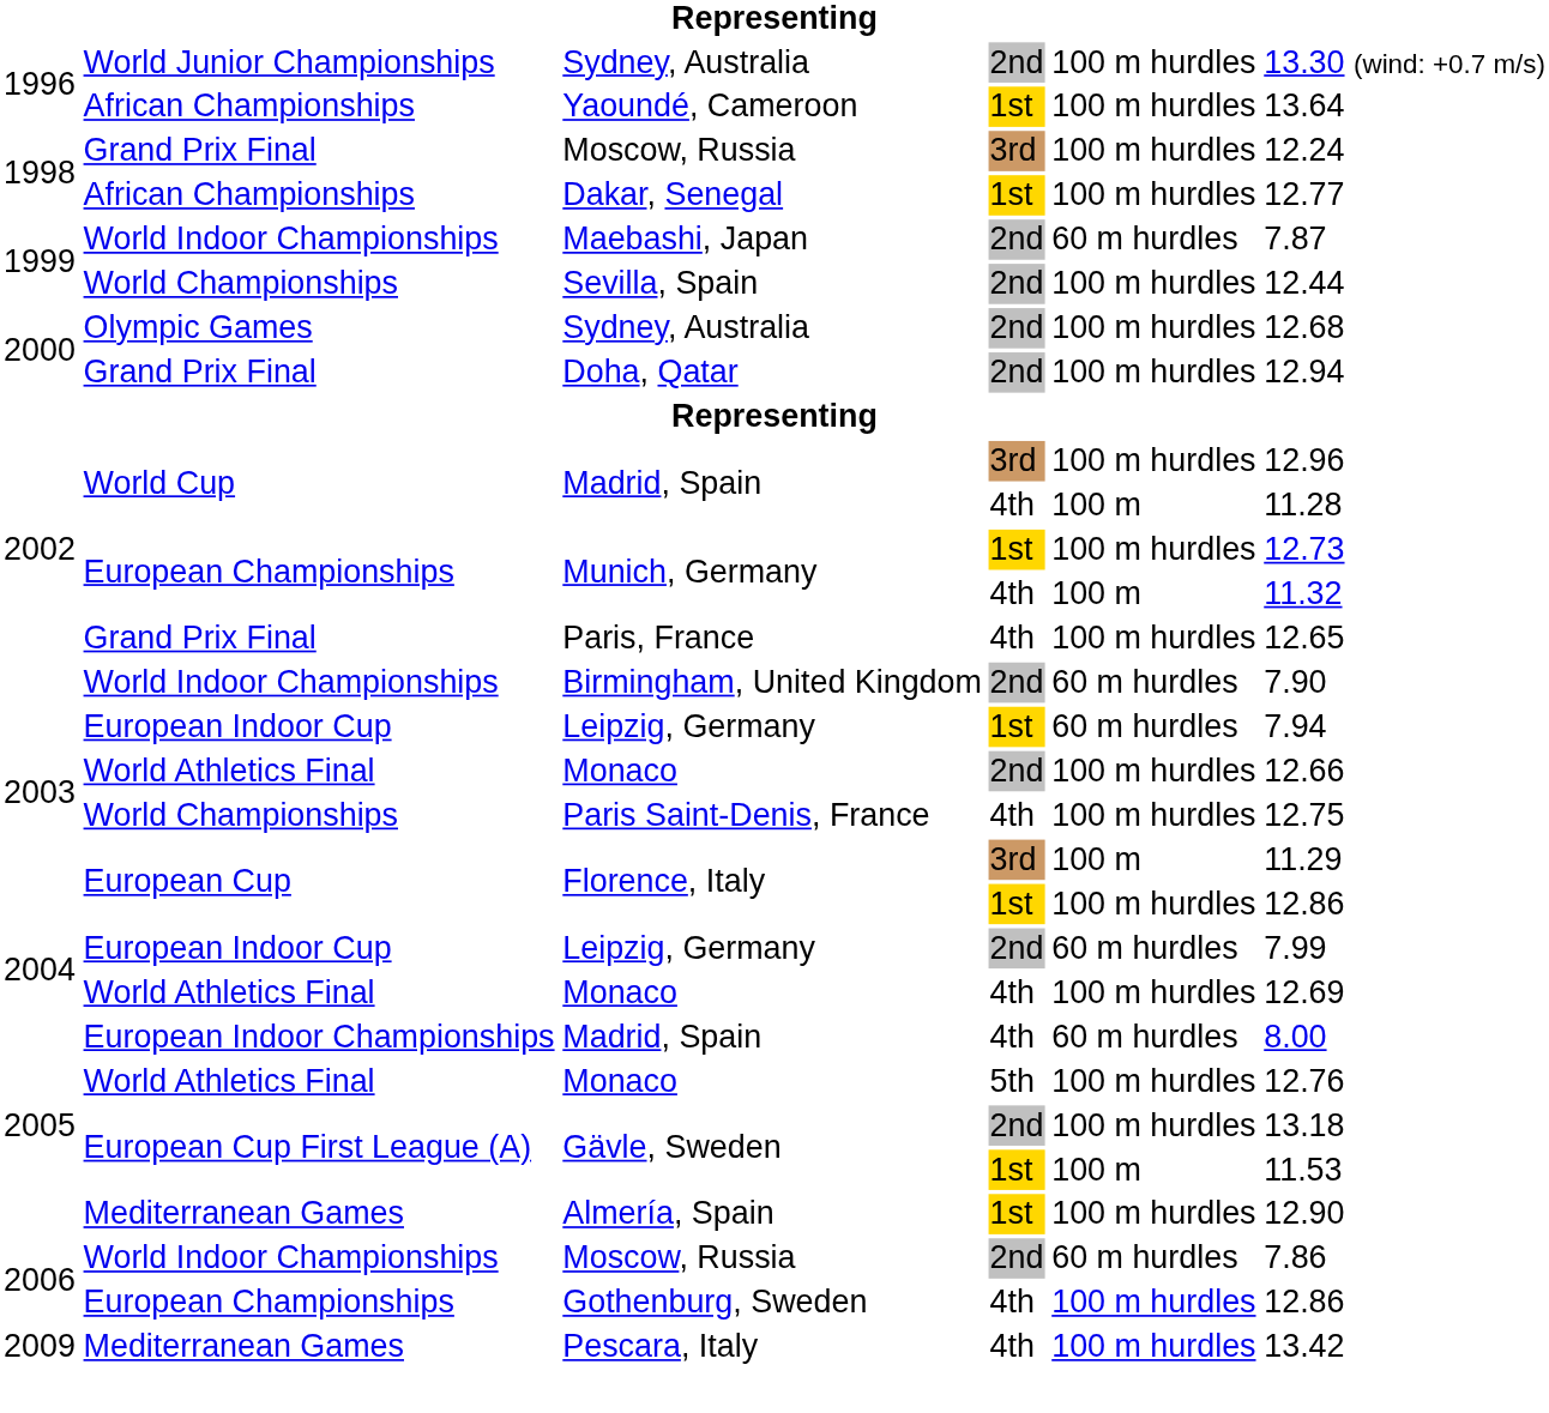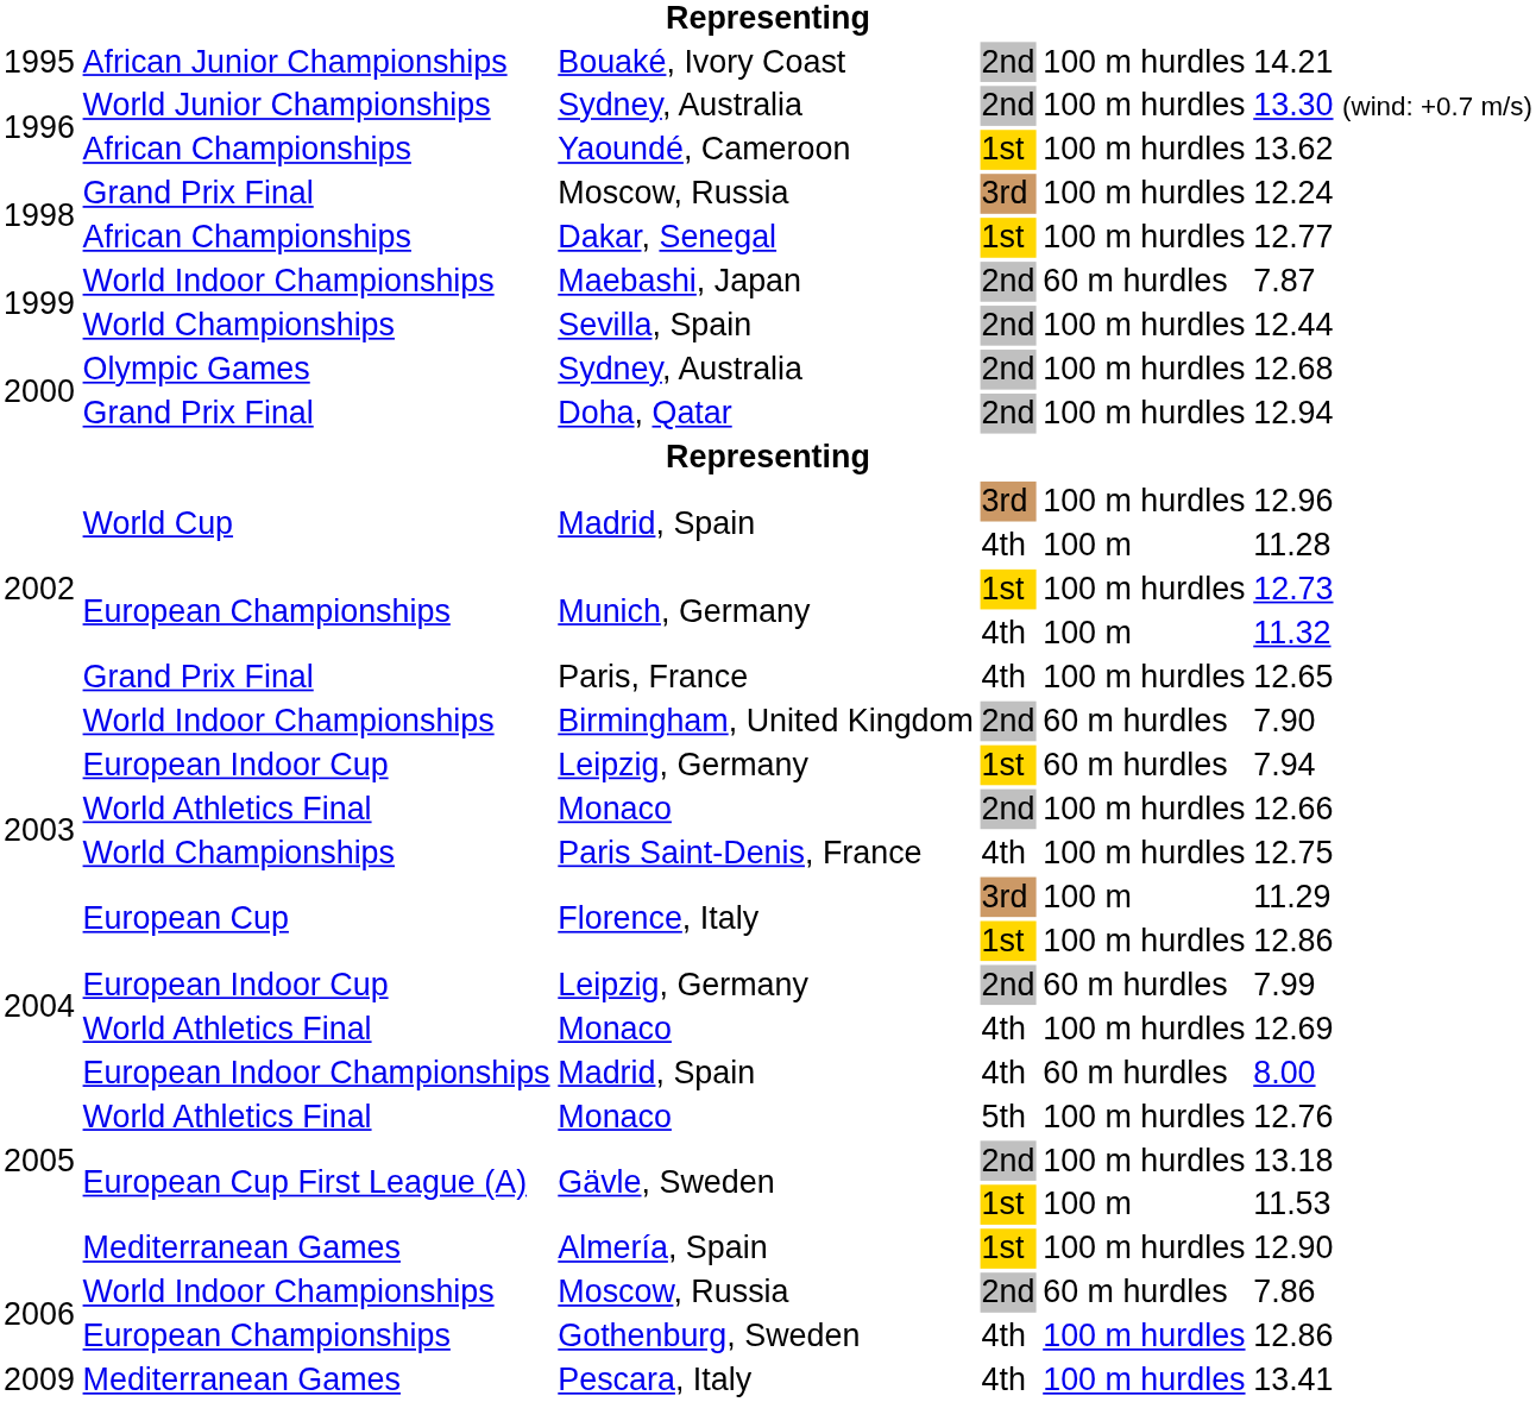+ row: 1995 | African Junior Championships | Bouaké, Ivory Coast | 2nd | 100 m hurdles | 14.21
Yaoundé, Cameroon | column 6: 13.64 -> 13.62
Pescara, Italy | column 6: 13.42 -> 13.41
